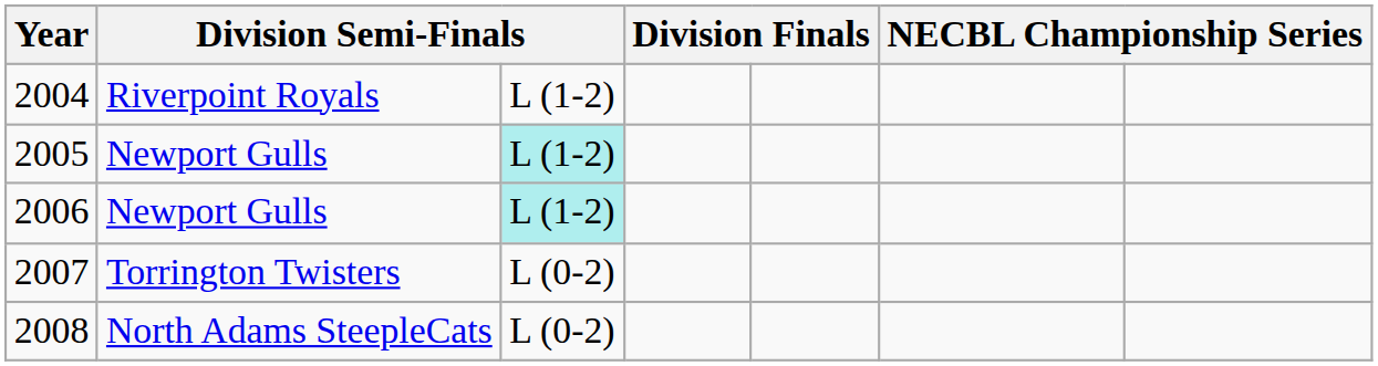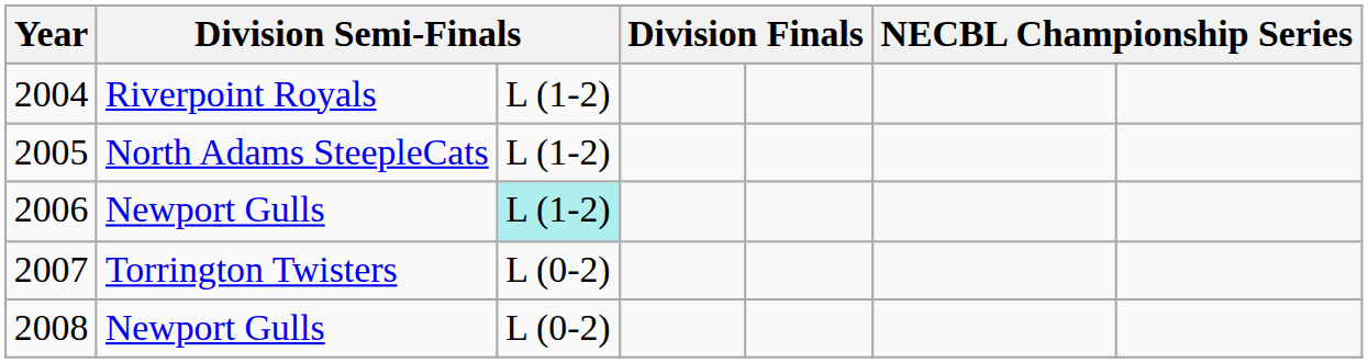2005 | column 2: Newport Gulls -> North Adams SteepleCats
2005 | column 3: paleturquoise background -> no background
2008 | column 2: North Adams SteepleCats -> Newport Gulls
